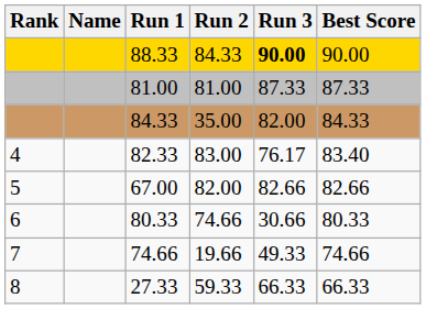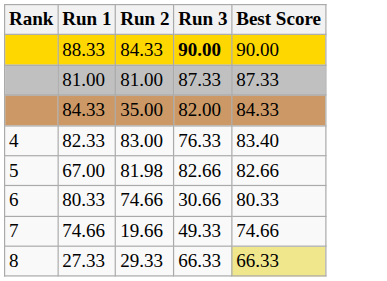- column: Name
82.33 | Run 3: 76.17 -> 76.33
67.00 | Run 2: 82.00 -> 81.98
27.33 | Run 2: 59.33 -> 29.33
27.33 | Best Score: no background -> khaki background
